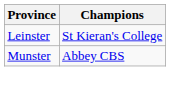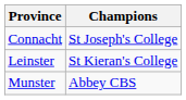+ row: Connacht | St Joseph's College
